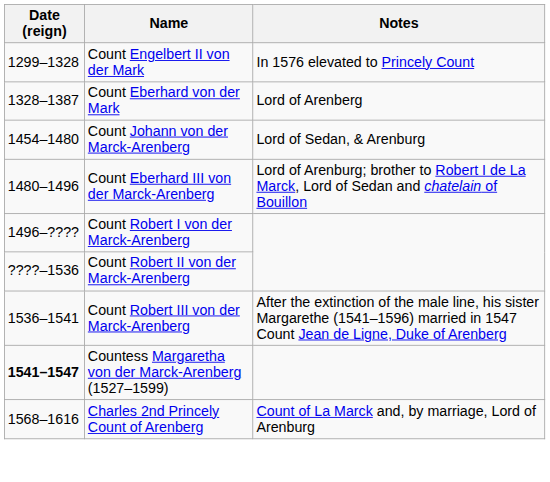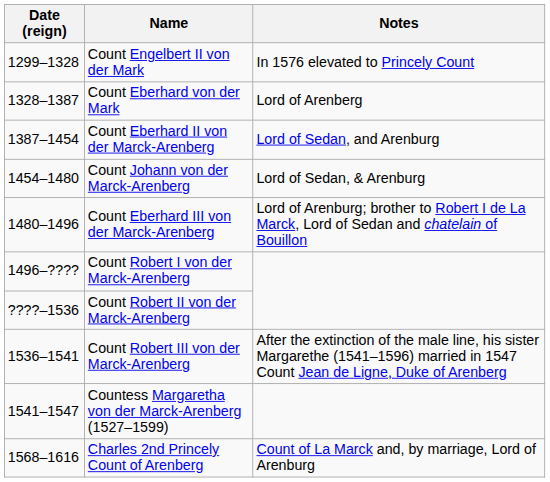+ row: 1387–1454 | Count Eberhard II von der Marck-Arenberg | Lord of Sedan, and Arenburg
Countess Margaretha von der Marck-Arenberg (1527–1599) | Date (reign): bold -> normal
